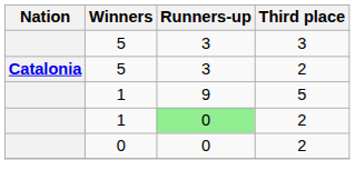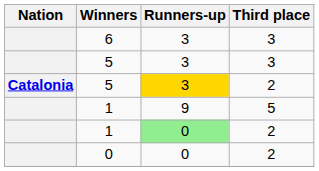+ row: 6 | 3 | 3
5 / 2 | Runners-up: no background -> gold background
